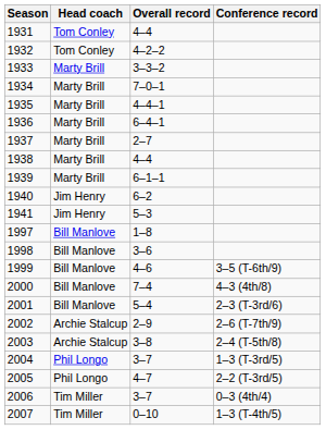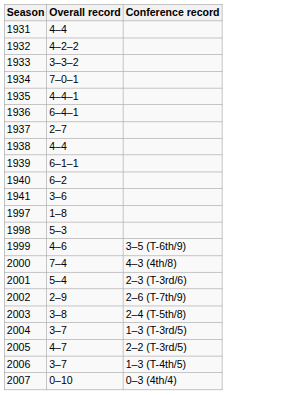- column: Head coach | Tom Conley | Tom Conley | Marty Brill | Marty Brill | Marty Brill | Marty Brill | Marty Brill | Marty Brill | Marty Brill | Jim Henry | Jim Henry | Bill Manlove | Bill Manlove | Bill Manlove | Bill Manlove | Bill Manlove | Archie Stalcup | Archie Stalcup | Phil Longo | Phil Longo | Tim Miller | Tim Miller
1941 | Overall record: 5–3 -> 3–6
1998 | Overall record: 3–6 -> 5–3
2006 | Conference record: 0–3 (4th/4) -> 1–3 (T-4th/5)
2007 | Conference record: 1–3 (T-4th/5) -> 0–3 (4th/4)
